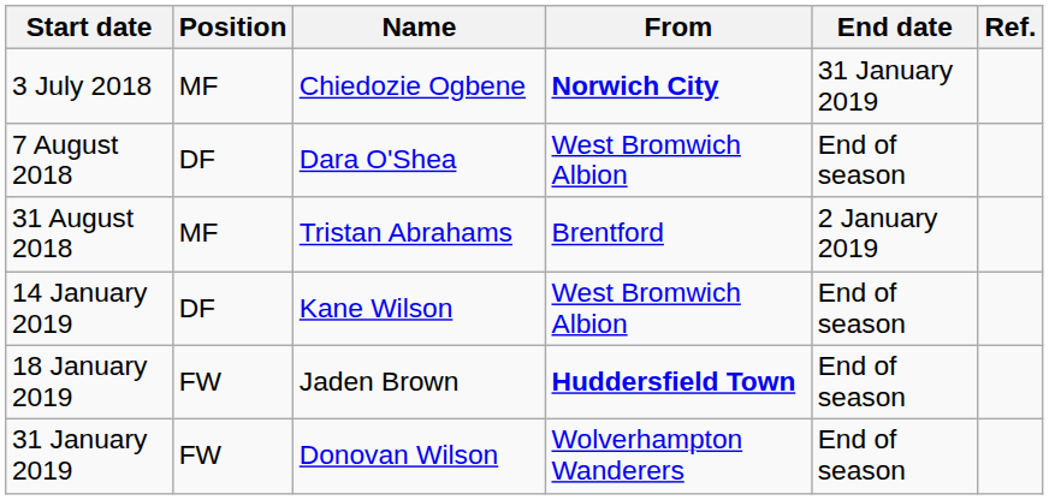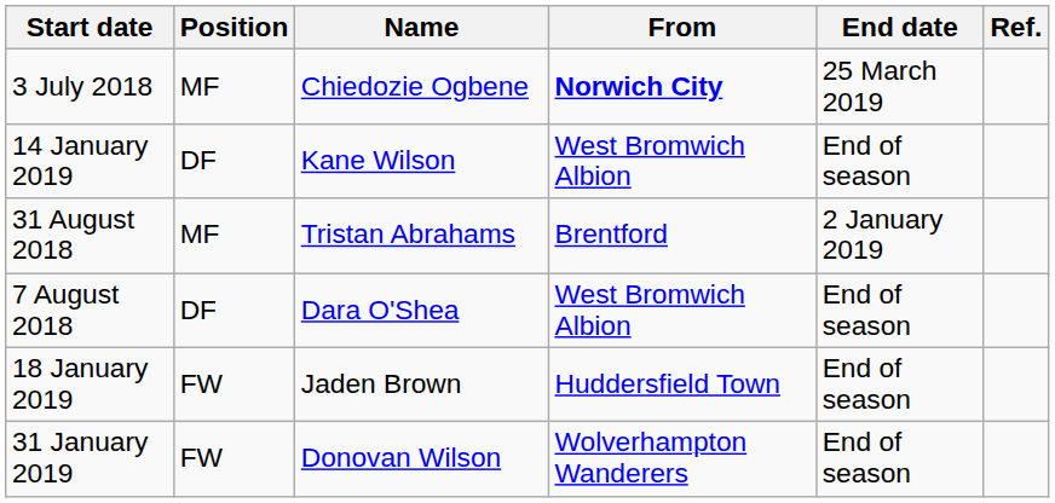3 July 2018 | End date: 31 January 2019 -> 25 March 2019
rows swapped: 7 August 2018 <-> 14 January 2019
18 January 2019 | From: bold -> normal
